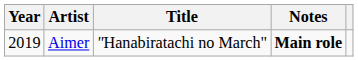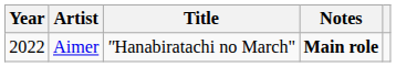Aimer | Year: 2019 -> 2022
